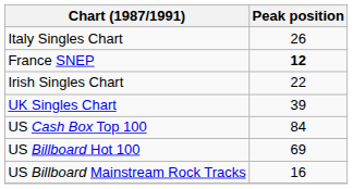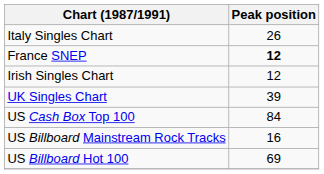Irish Singles Chart | Peak position: 22 -> 12
rows swapped: US Billboard Hot 100 <-> US Billboard Mainstream Rock Tracks
